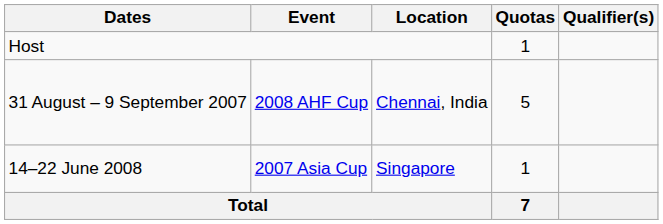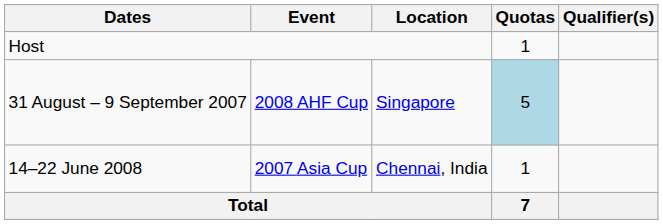31 August – 9 September 2007 | Location: Chennai, India -> Singapore
31 August – 9 September 2007 | Quotas: no background -> lightblue background
14–22 June 2008 | Location: Singapore -> Chennai, India
